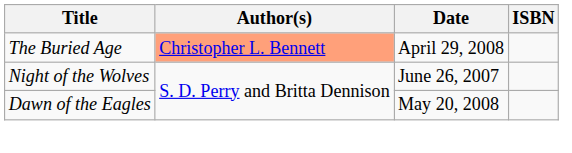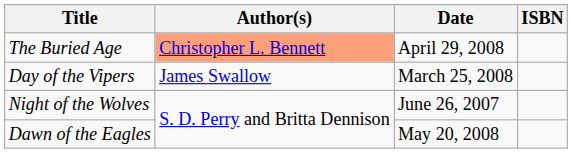+ row: Day of the Vipers | James Swallow | March 25, 2008
